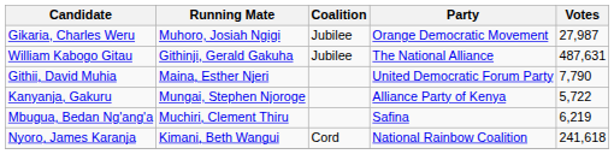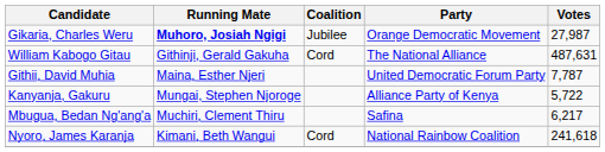Gikaria, Charles Weru | Running Mate: normal -> bold
William Kabogo Gitau | Coalition: Jubilee -> Cord
Githii, David Muhia | Votes: 7,790 -> 7,787
Mbugua, Bedan Ng'ang'a | Votes: 6,219 -> 6,217
